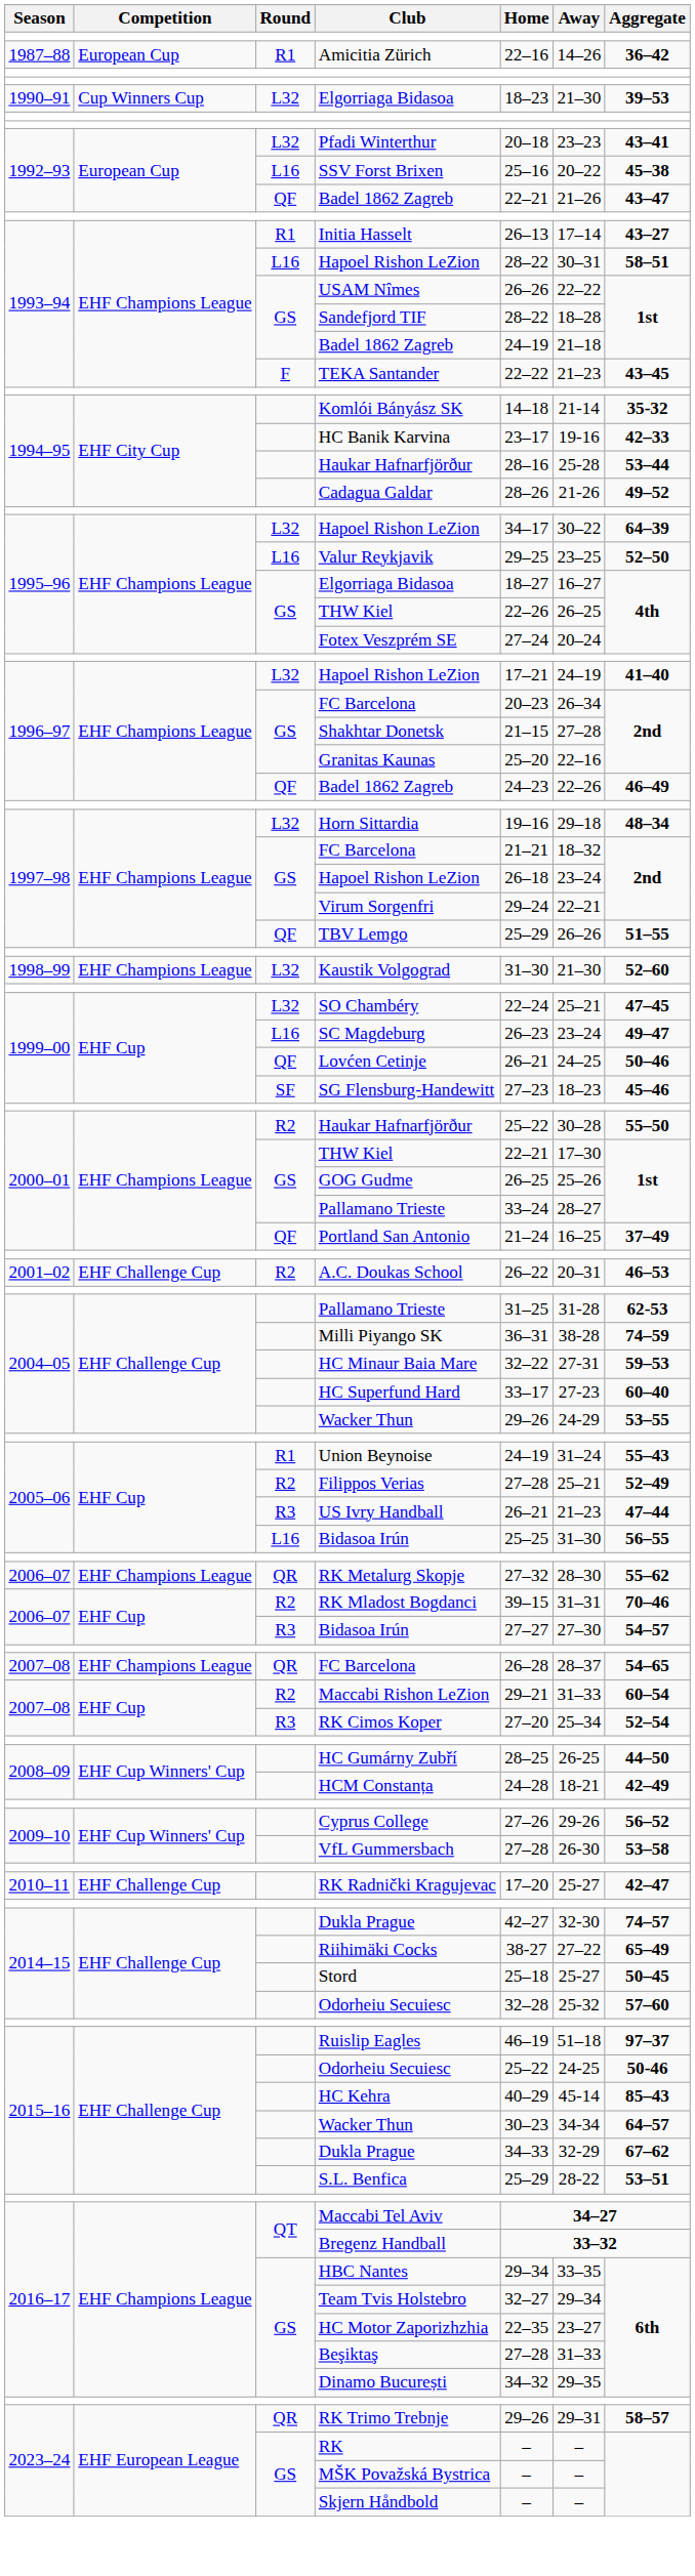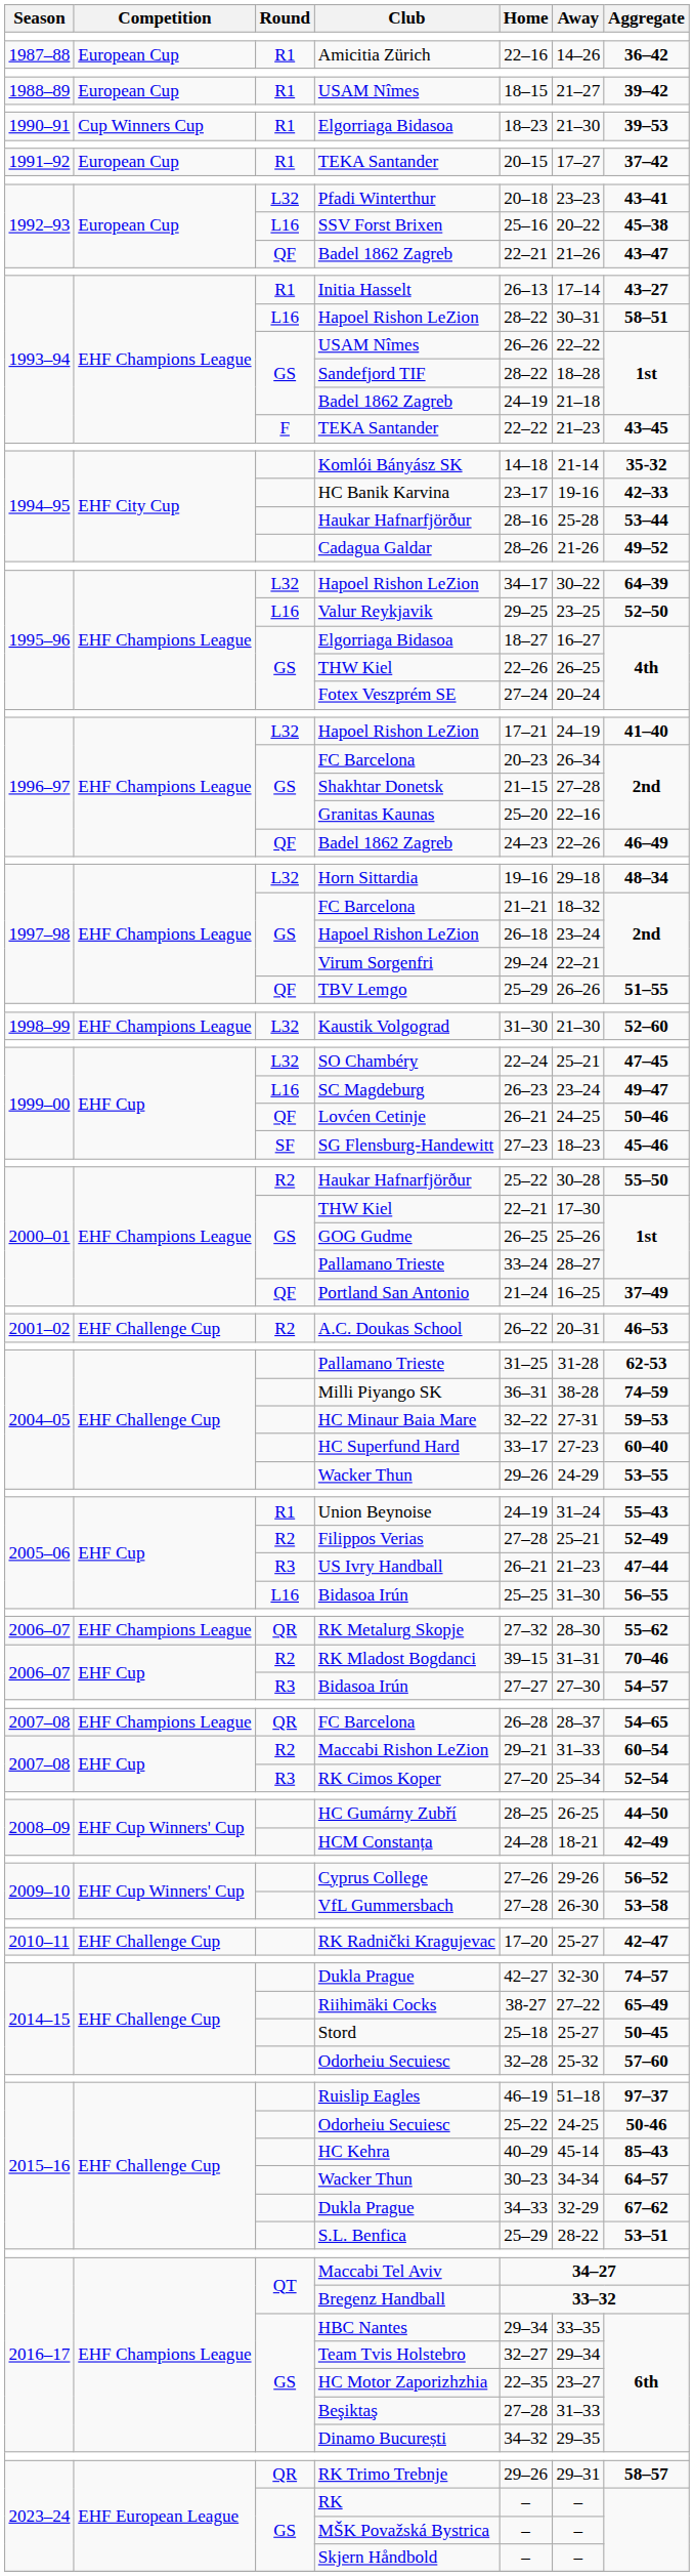+ row: 1988–89 | European Cup | R1 | USAM Nîmes | 18–15 | 21–27 | 39–42
1990–91 / Elgorriaga Bidasoa | Round: L32 -> R1
+ row: 1991–92 | European Cup | R1 | TEKA Santander | 20–15 | 17–27 | 37–42
